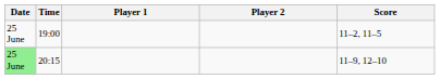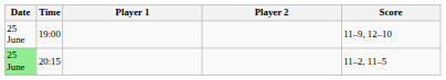19:00 | Score: 11–2, 11–5 -> 11–9, 12–10
20:15 | Score: 11–9, 12–10 -> 11–2, 11–5
